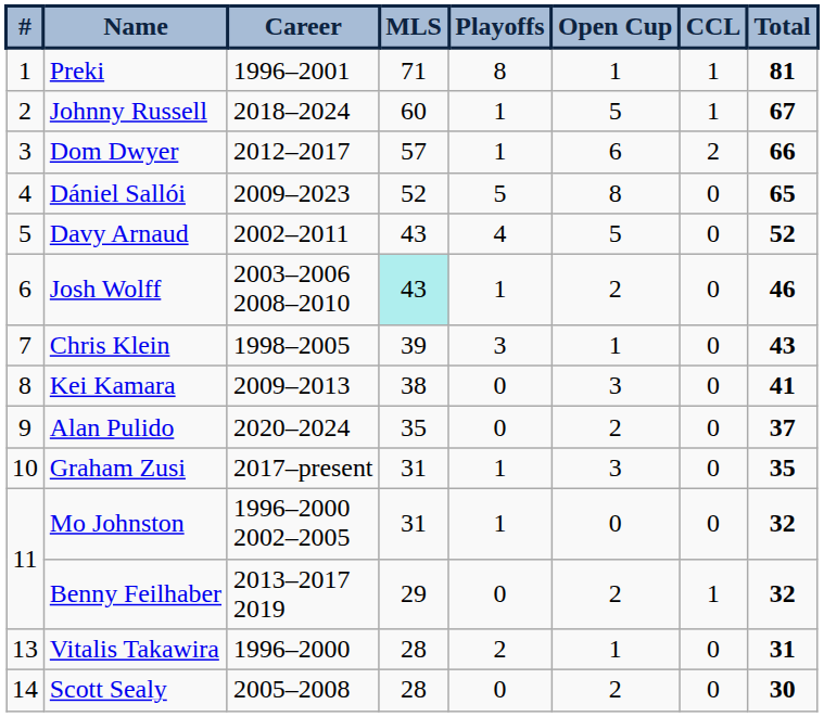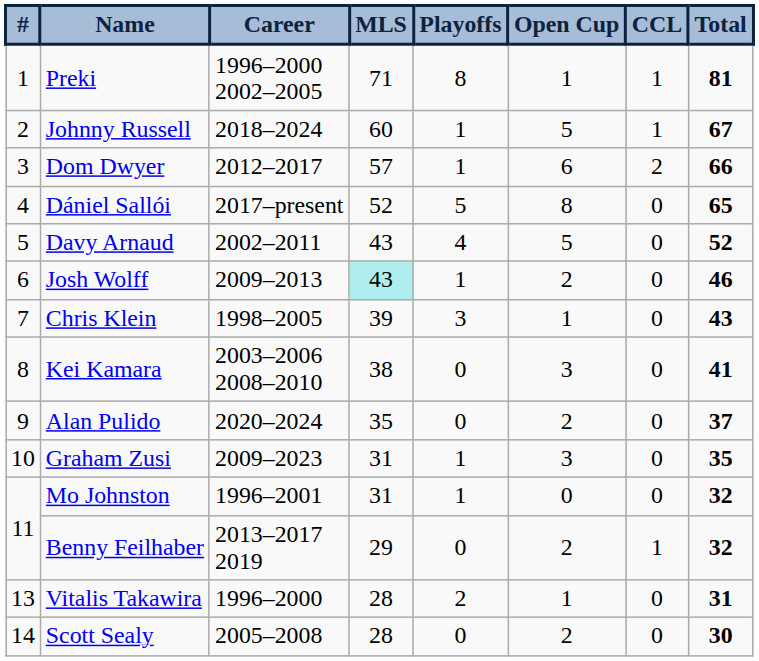Preki | Career: 1996–2001 -> 1996–2000 2002–2005
Dániel Sallói | Career: 2009–2023 -> 2017–present
Josh Wolff | Career: 2003–2006 2008–2010 -> 2009–2013
Kei Kamara | Career: 2009–2013 -> 2003–2006 2008–2010
Graham Zusi | Career: 2017–present -> 2009–2023
Mo Johnston | Career: 1996–2000 2002–2005 -> 1996–2001
